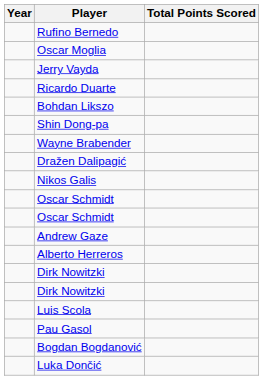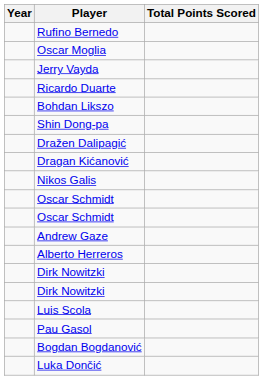- row: Wayne Brabender
+ row: Dragan Kićanović
